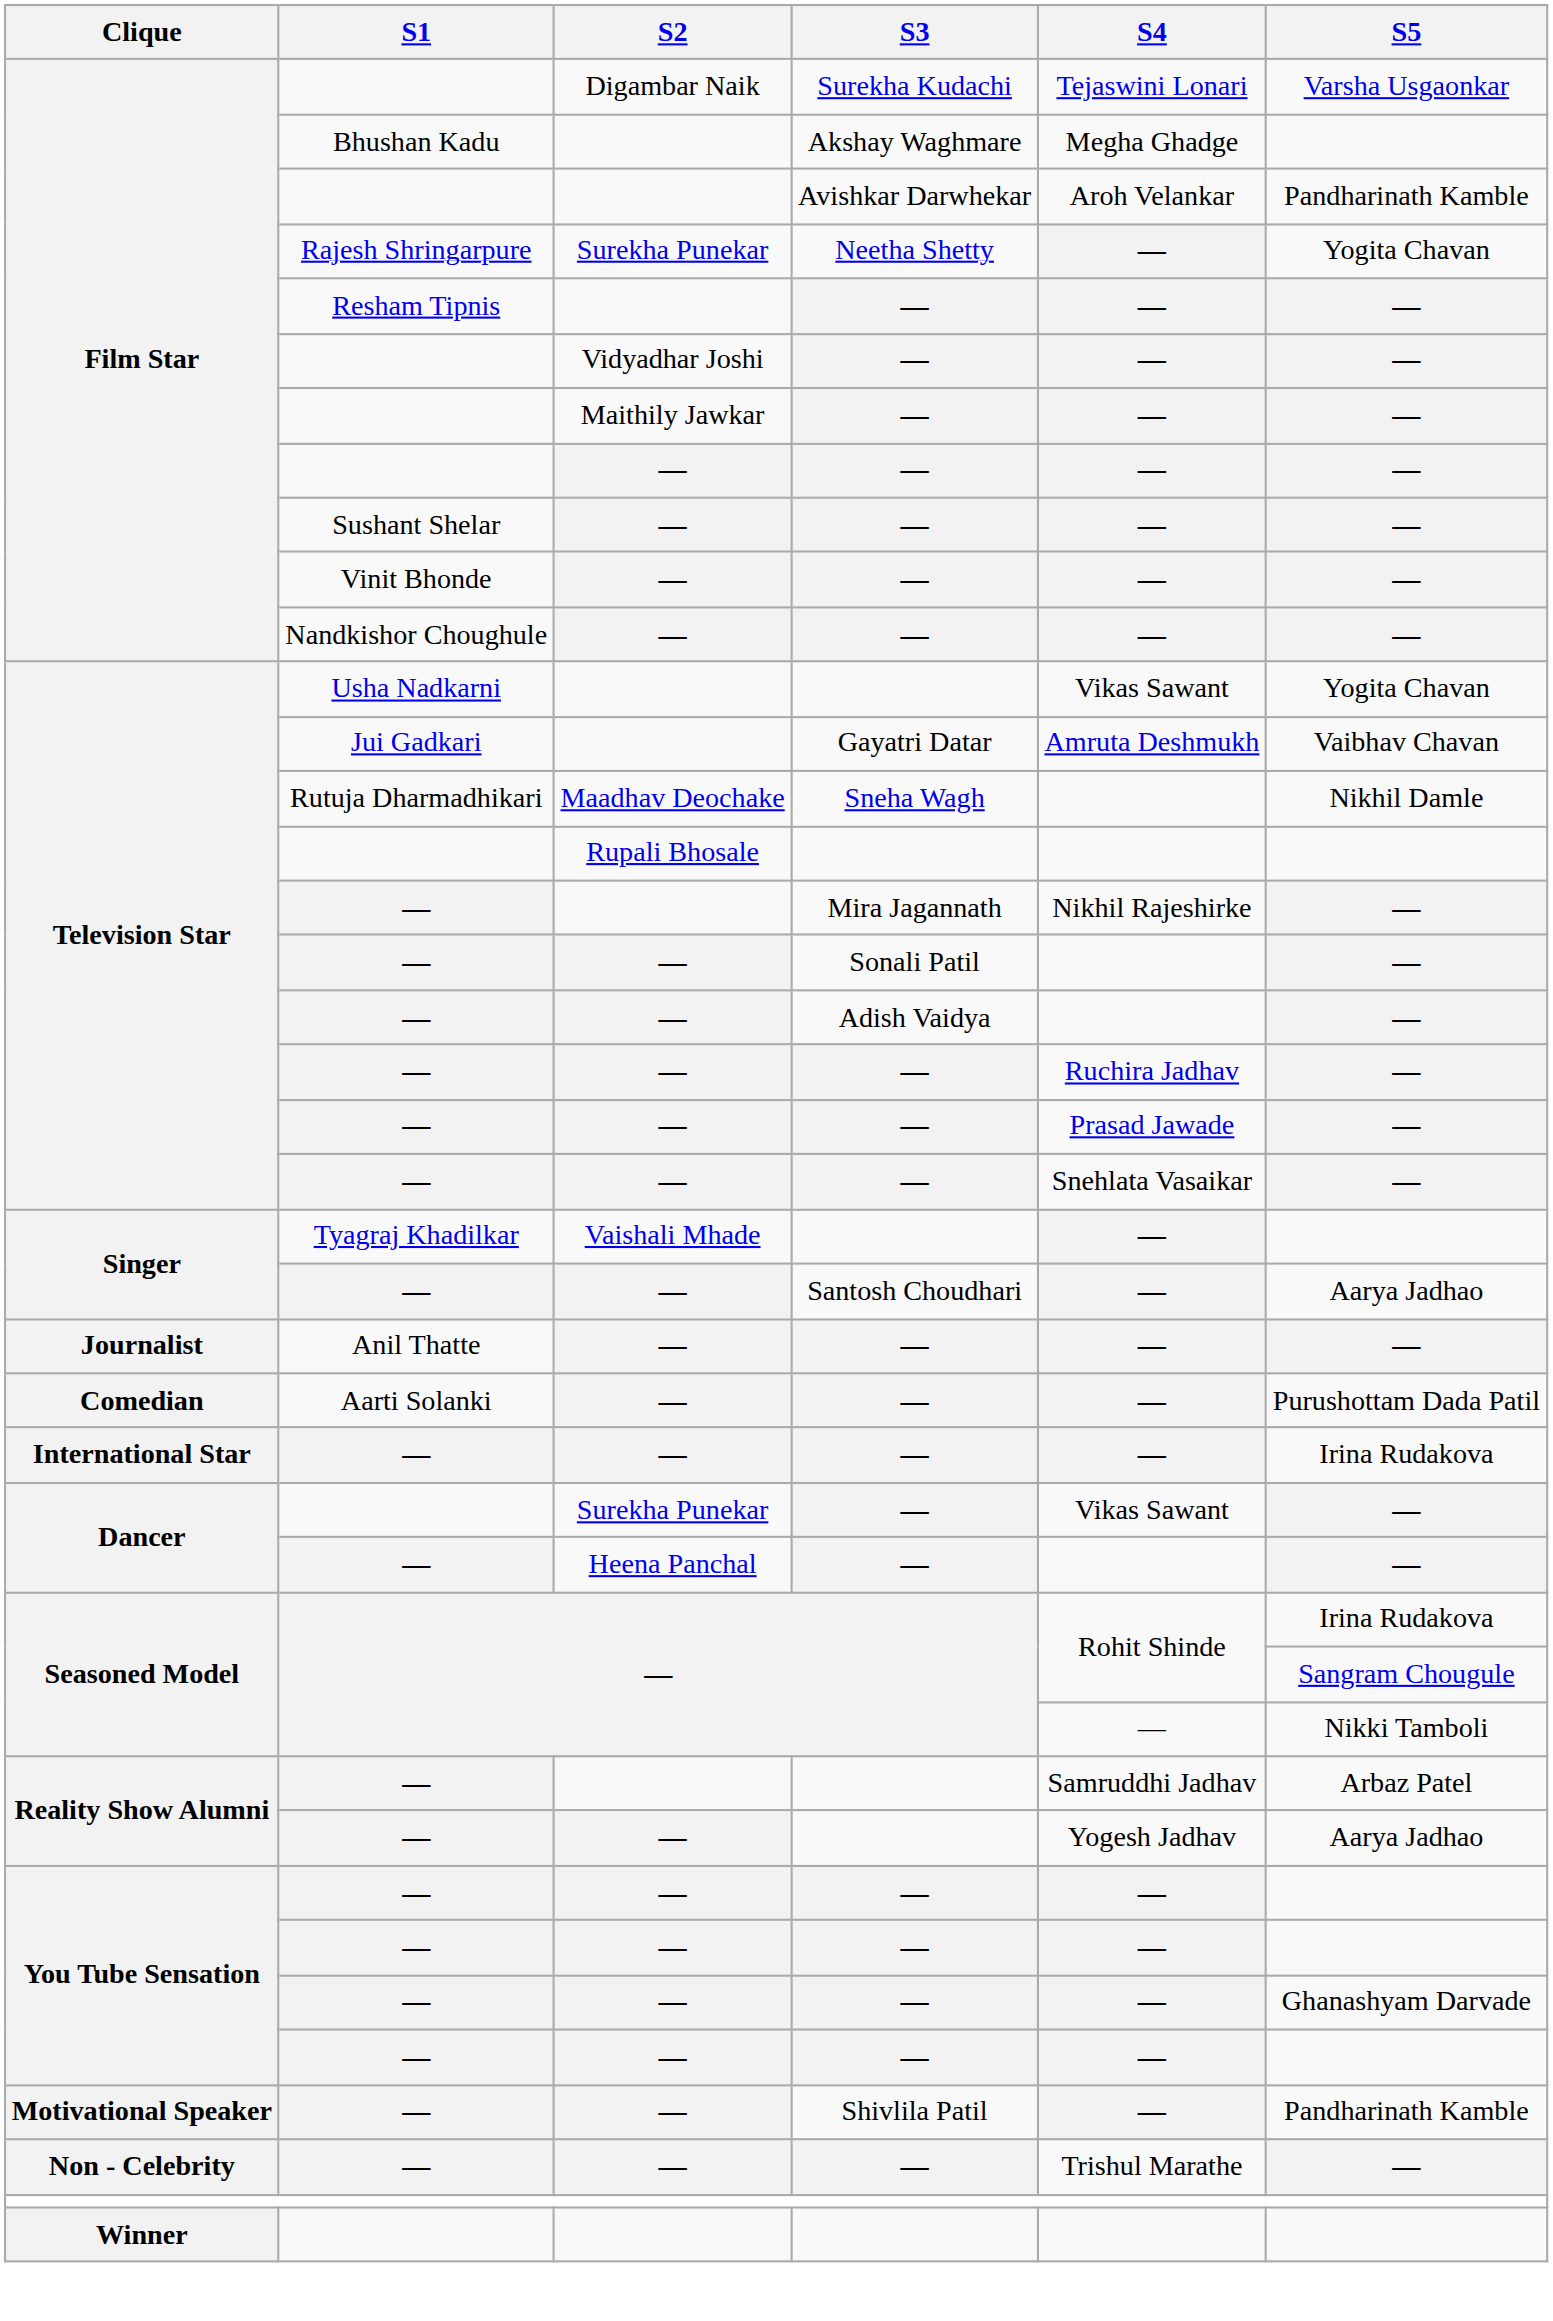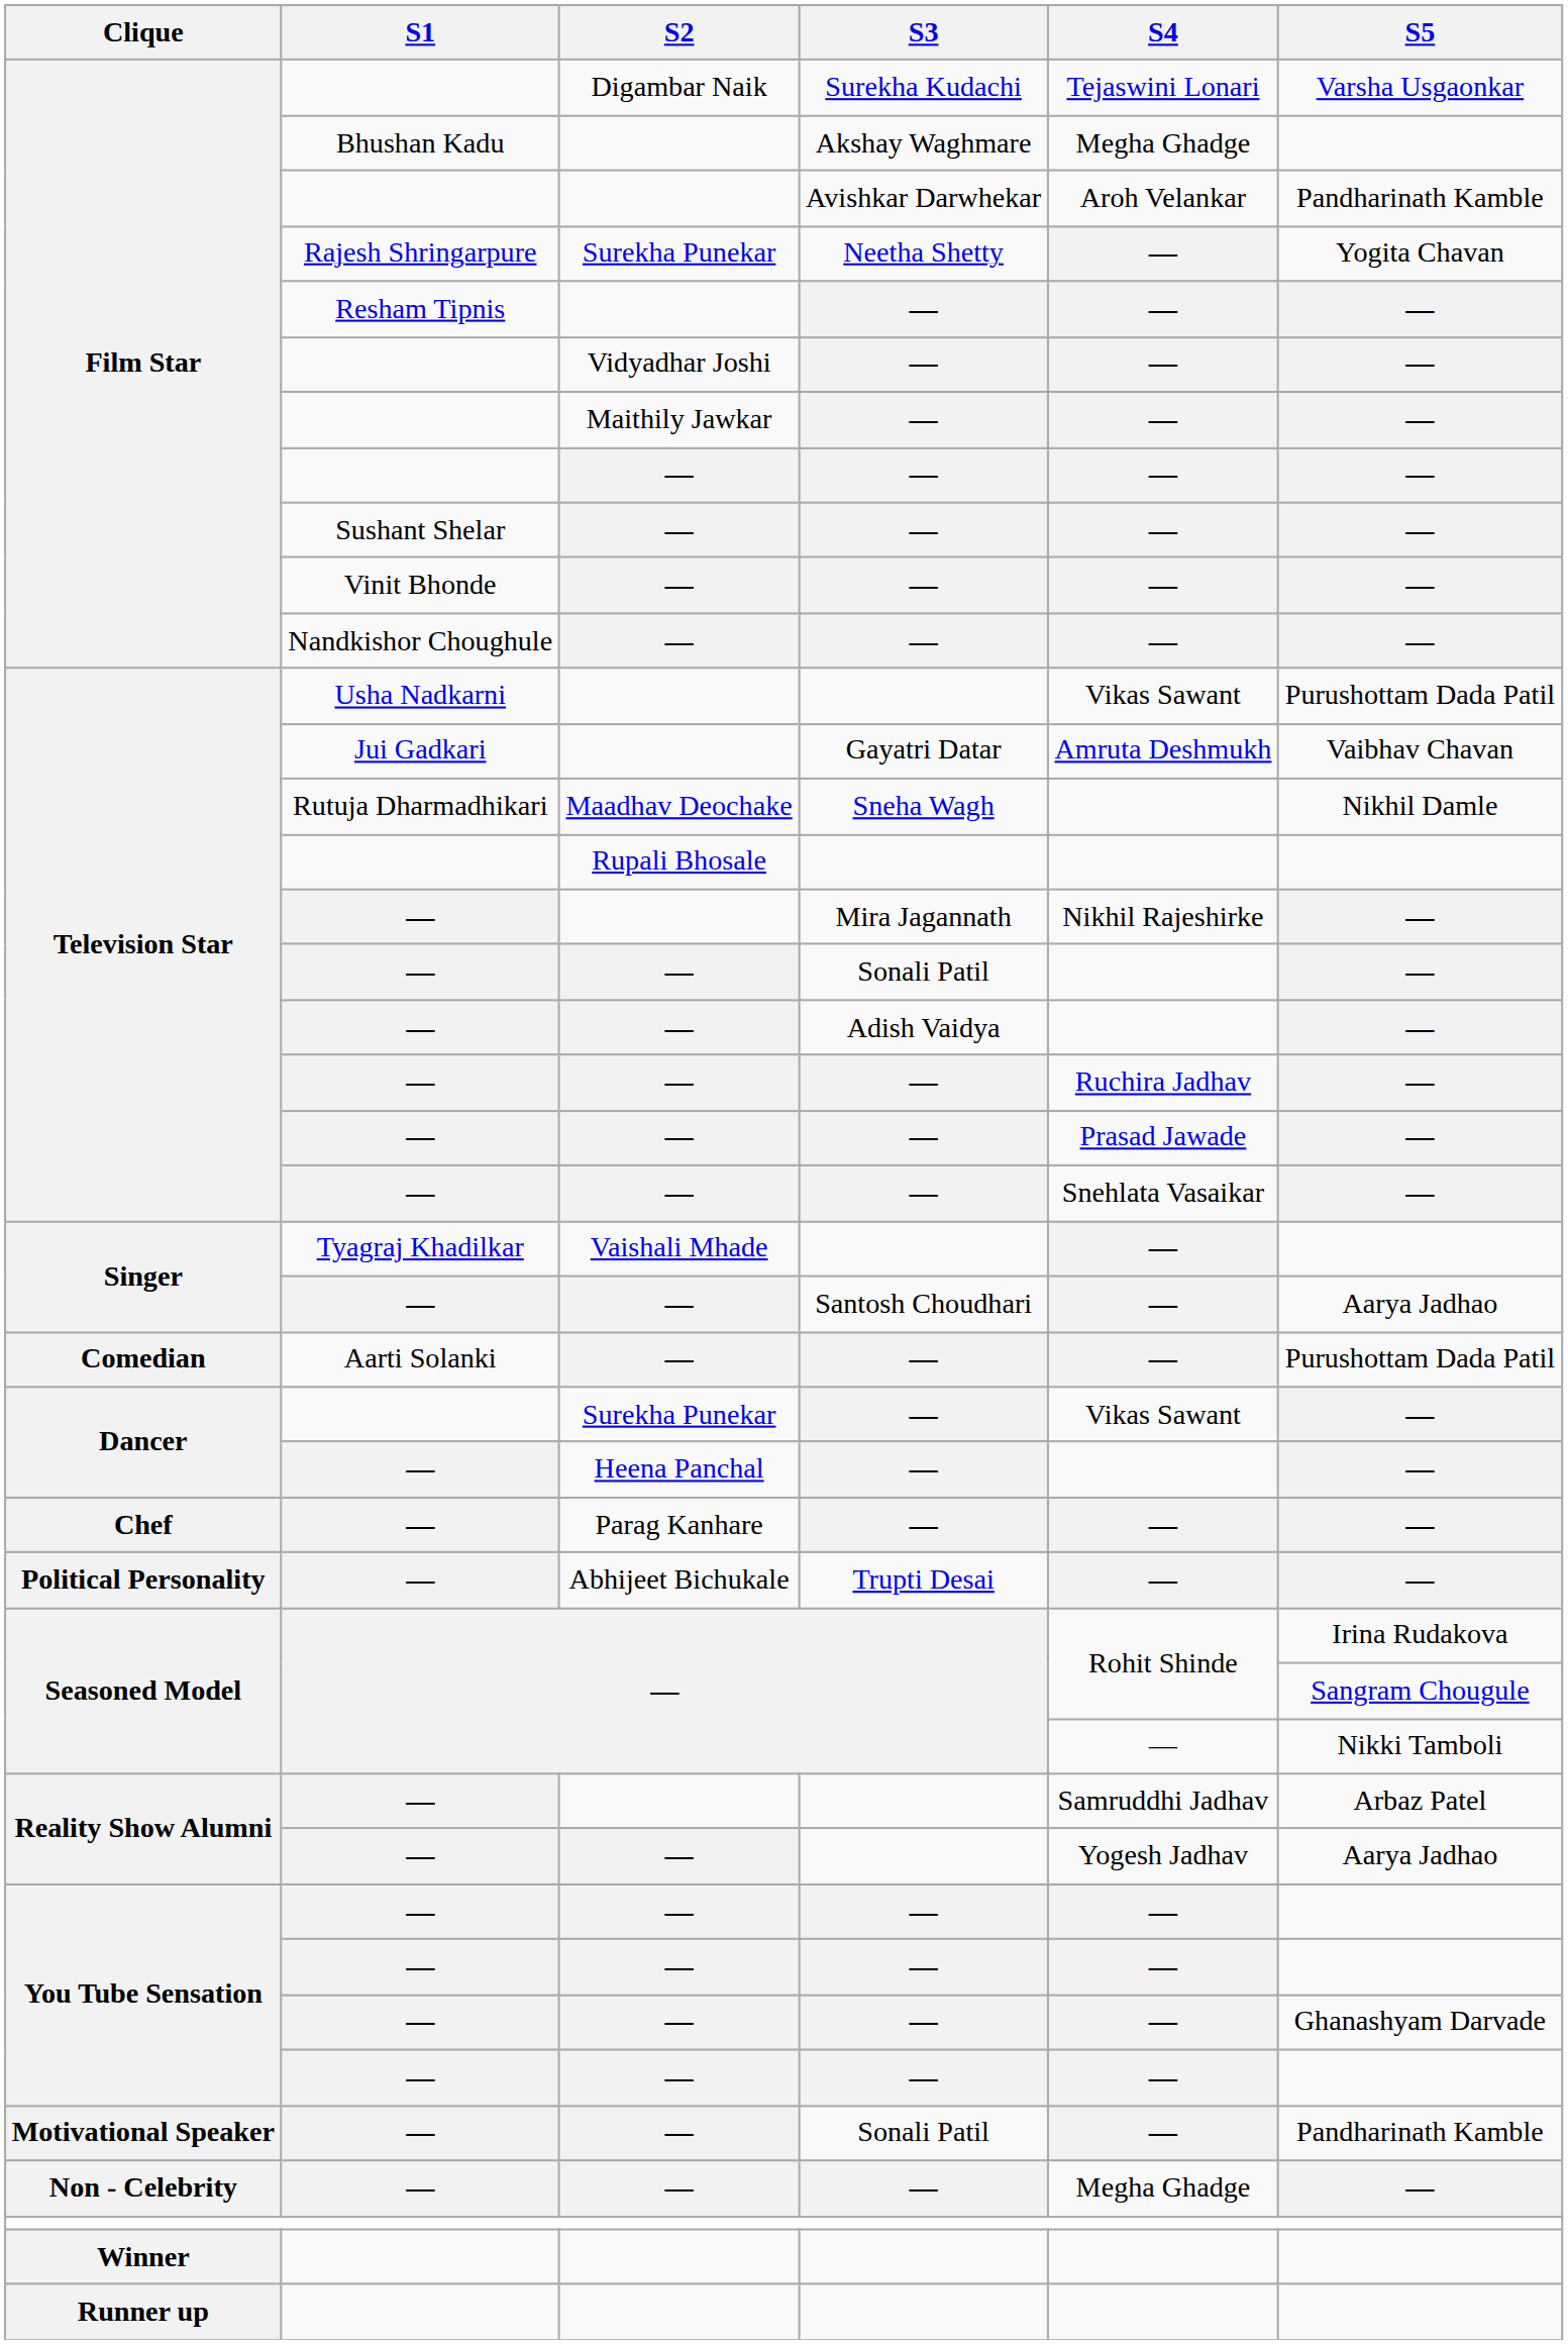Television Star / Usha Nadkarni | S5: Yogita Chavan -> Purushottam Dada Patil
- row: Journalist | Anil Thatte | — | — | — | —
- row: International Star | — | — | — | — | Irina Rudakova
+ row: Chef | — | Parag Kanhare | — | — | —
+ row: Political Personality | — | Abhijeet Bichukale | Trupti Desai | — | —
Motivational Speaker | S3: Shivlila Patil -> Sonali Patil
Non - Celebrity | S4: Trishul Marathe -> Megha Ghadge
+ row: Runner up
